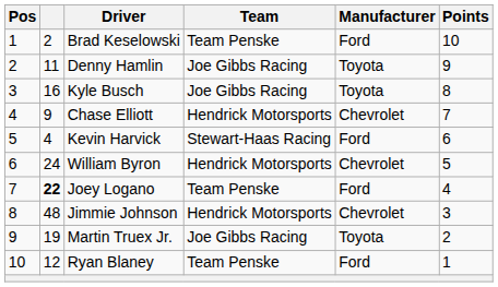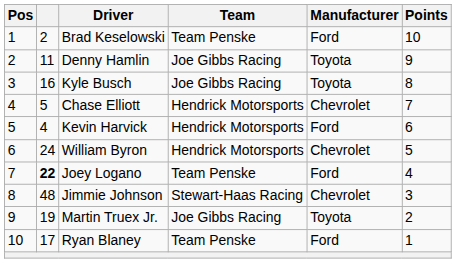Chase Elliott | column 2: 9 -> 5
Kevin Harvick | Team: Stewart-Haas Racing -> Hendrick Motorsports
Jimmie Johnson | Team: Hendrick Motorsports -> Stewart-Haas Racing
Ryan Blaney | column 2: 12 -> 17
